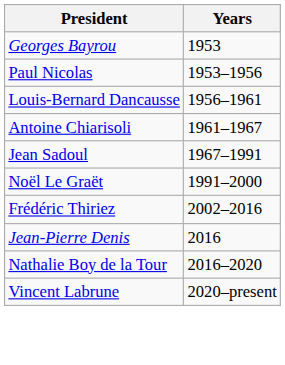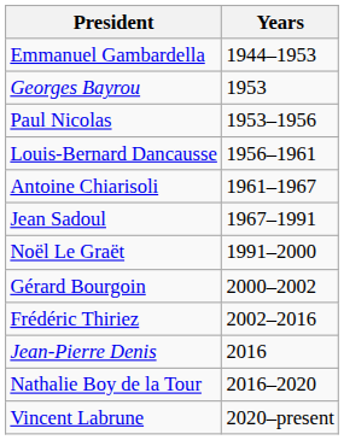+ row: Emmanuel Gambardella | 1944–1953
+ row: Gérard Bourgoin | 2000–2002
